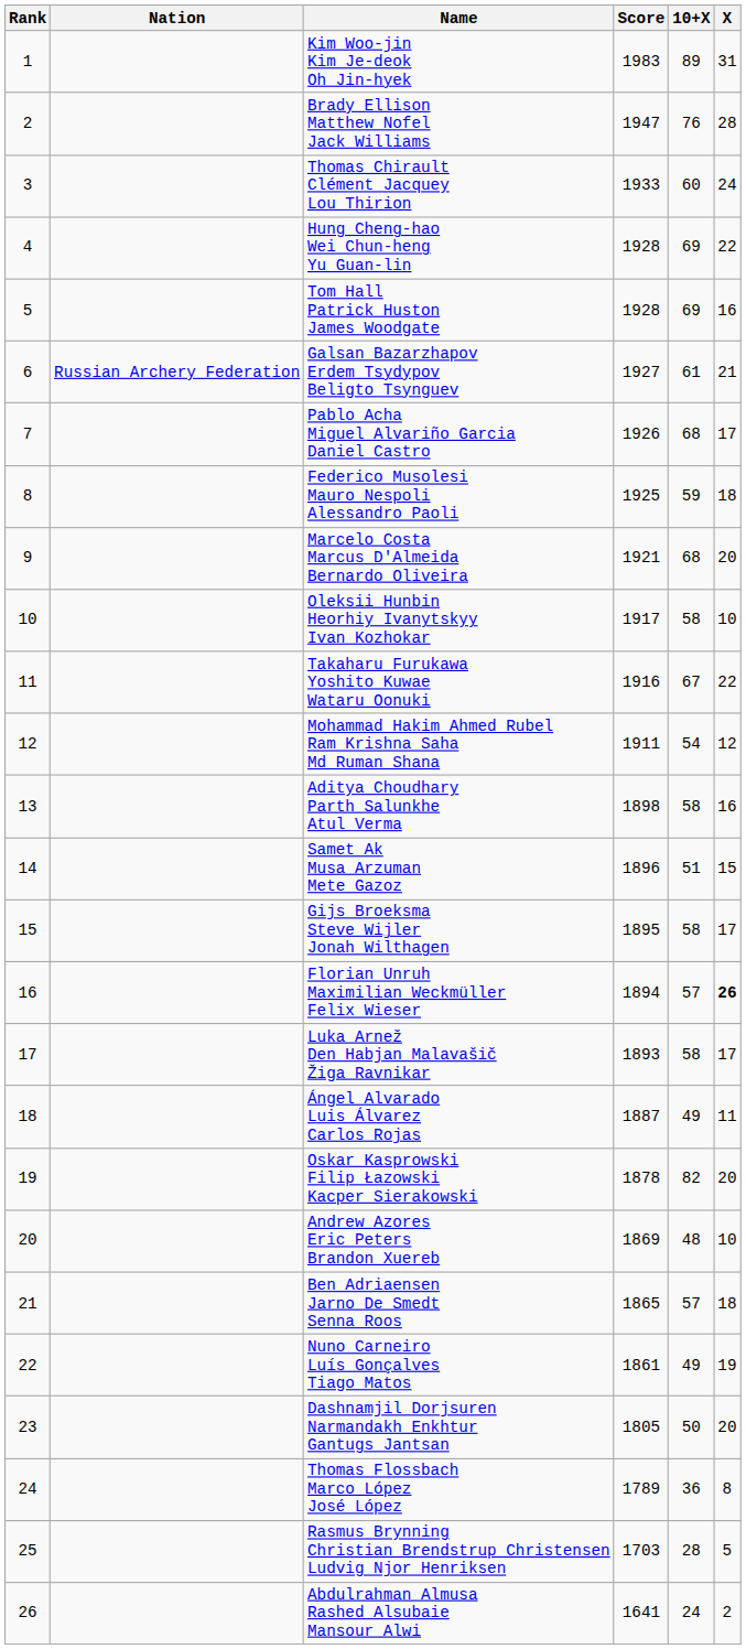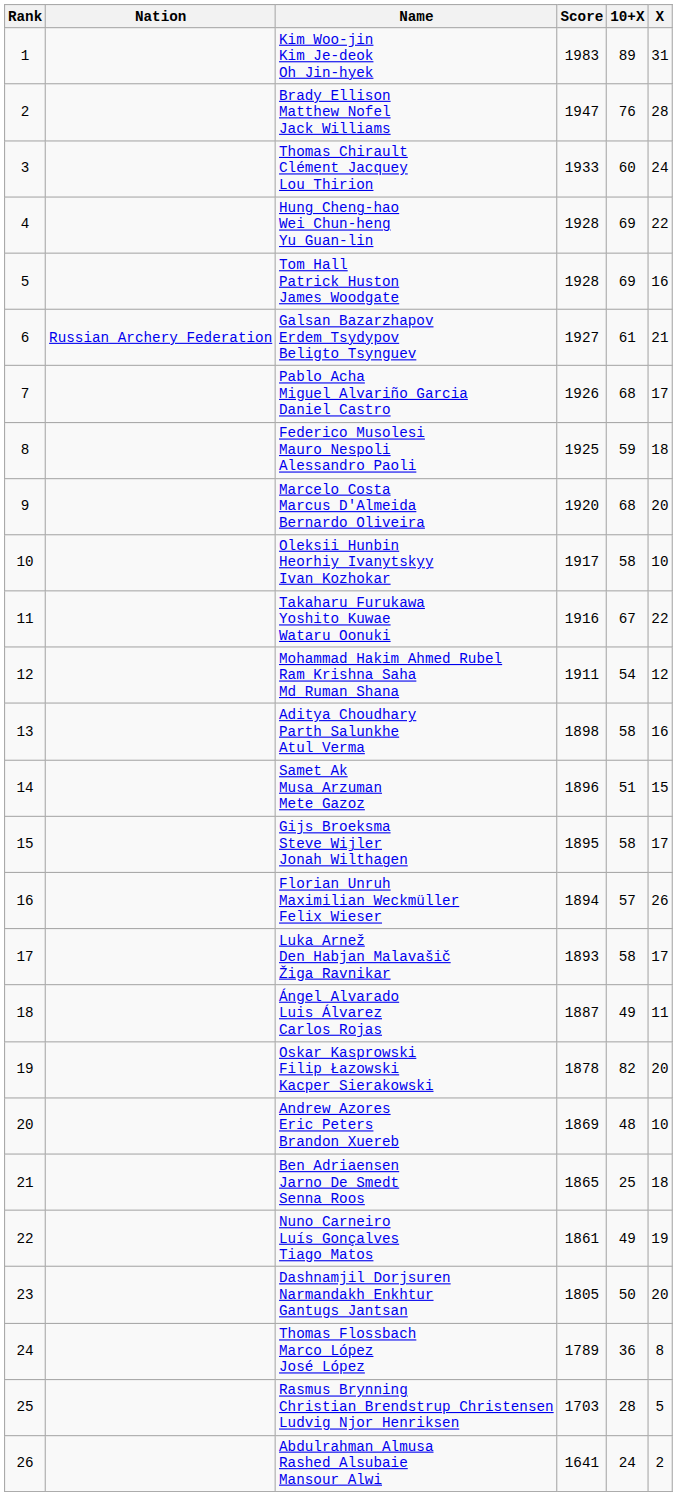Marcelo Costa Marcus D'Almeida Bernardo Oliveira | Score: 1921 -> 1920
Florian Unruh Maximilian Weckmüller Felix Wieser | X: bold -> normal
Ben Adriaensen Jarno De Smedt Senna Roos | 10+X: 57 -> 25
